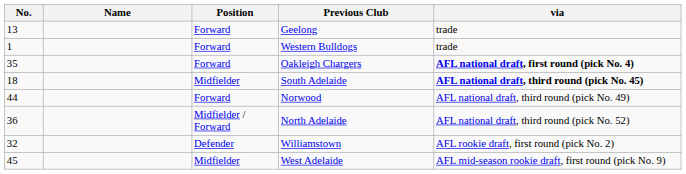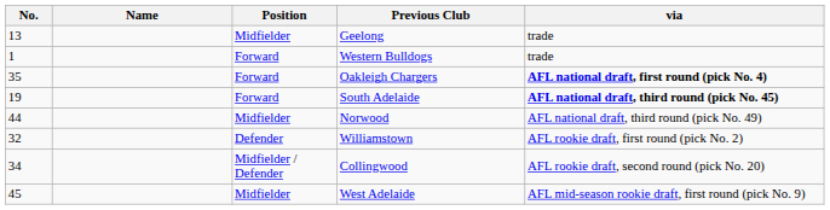Geelong | Position: Forward -> Midfielder
South Adelaide | No.: 18 -> 19
South Adelaide | Position: Midfielder -> Forward
Norwood | Position: Forward -> Midfielder
- row: 36 | Midfielder / Forward | North Adelaide | AFL national draft, third round (pick No. 52)
+ row: 34 | Midfielder / Defender | Collingwood | AFL rookie draft, second round (pick No. 20)
